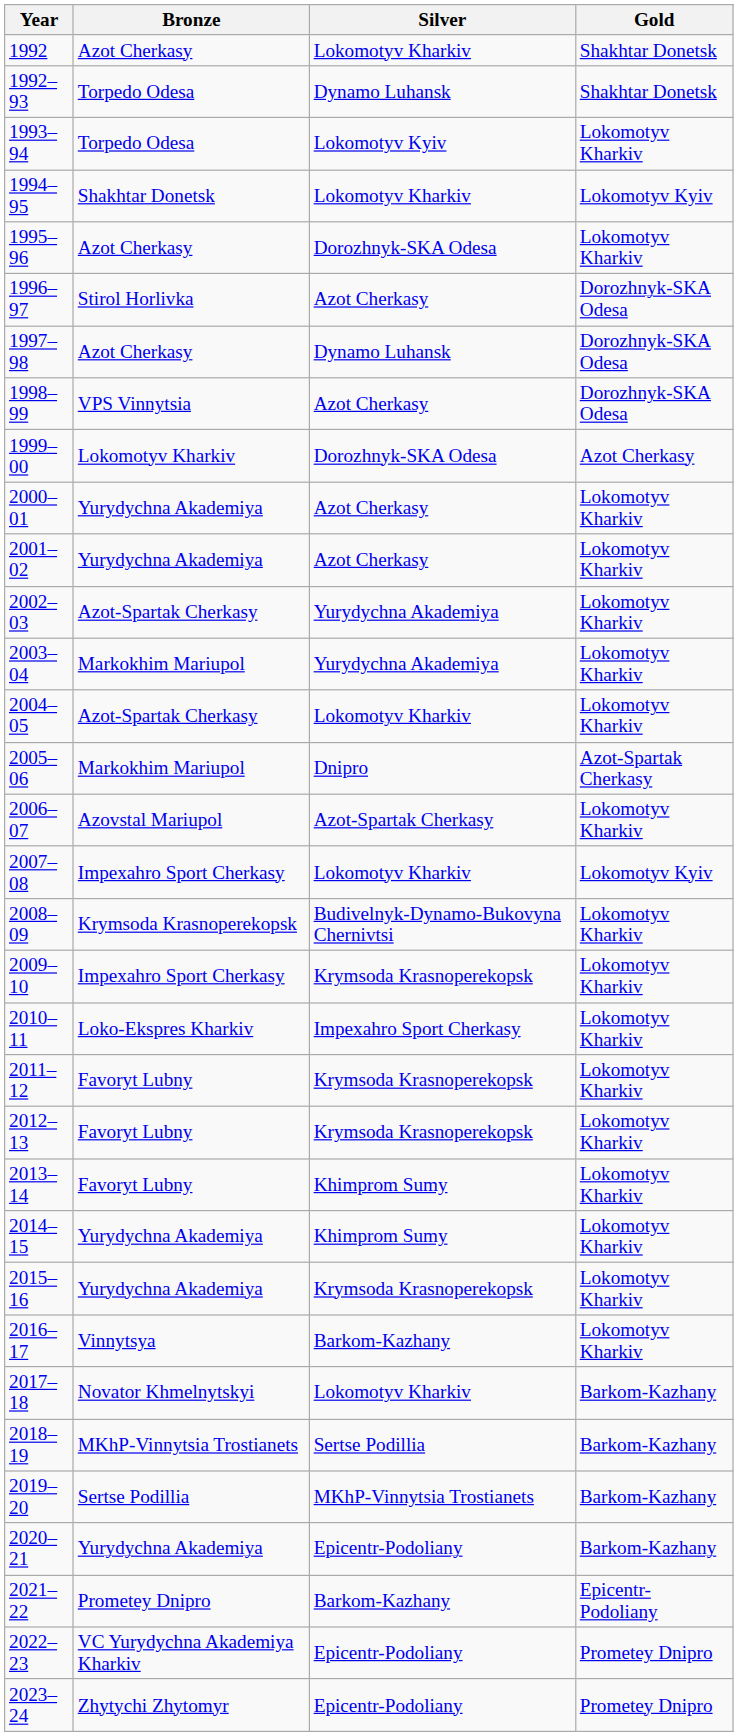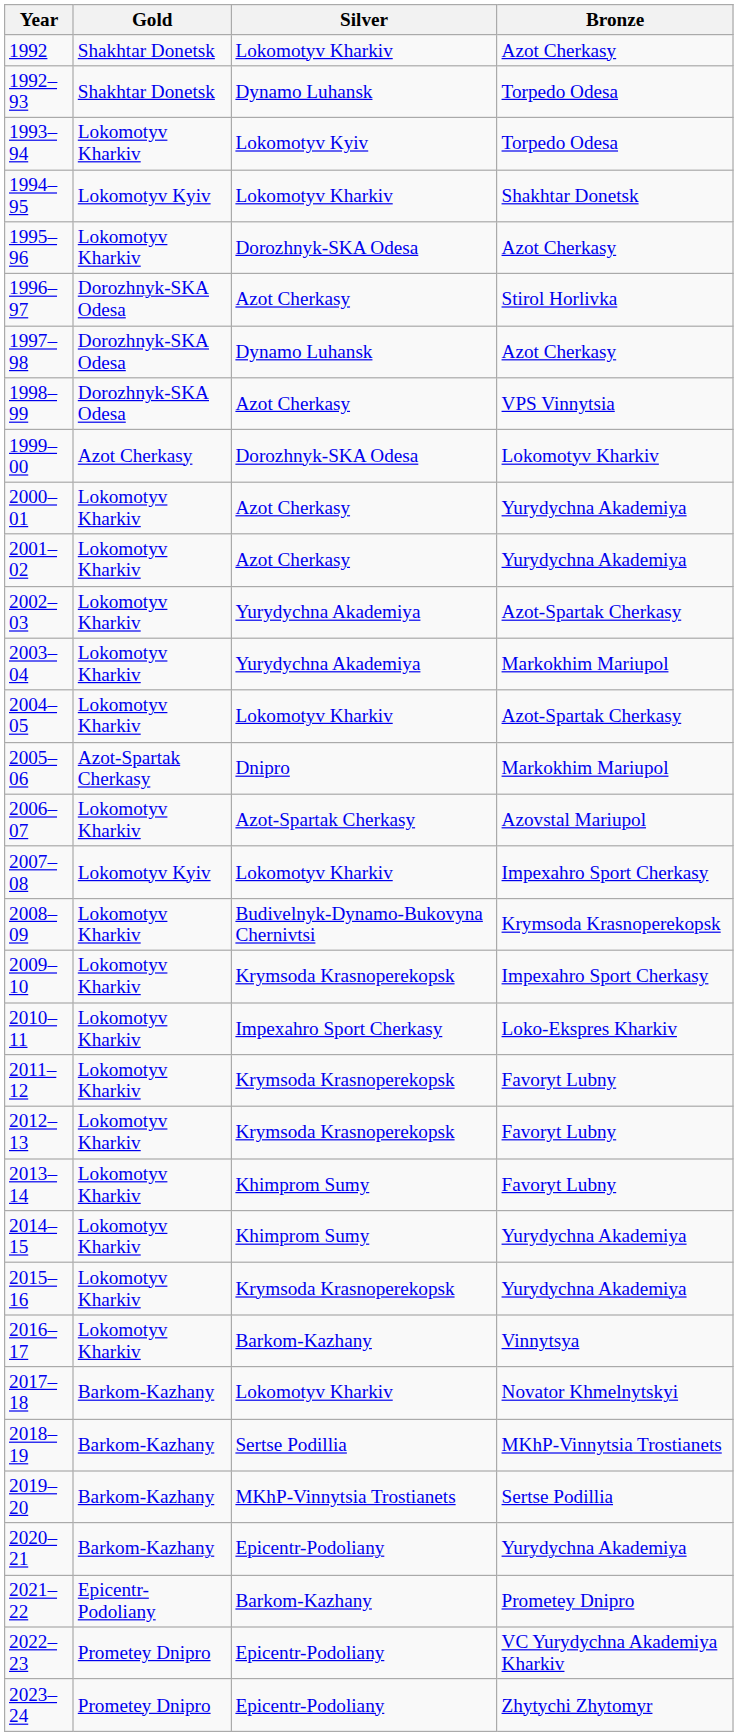columns swapped: Gold <-> Bronze
